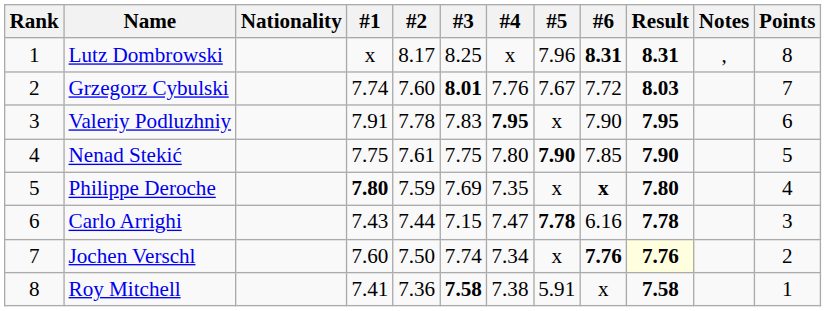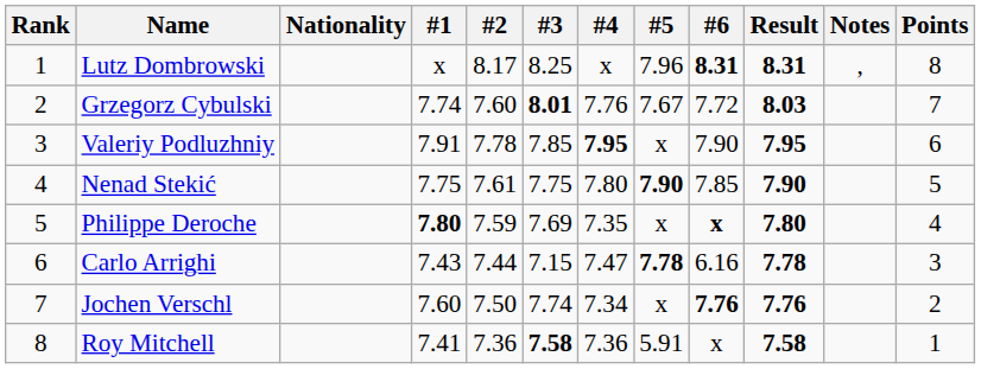Valeriy Podluzhniy | #3: 7.83 -> 7.85
Jochen Verschl | Result: lightyellow background -> no background
Roy Mitchell | #4: 7.38 -> 7.36
